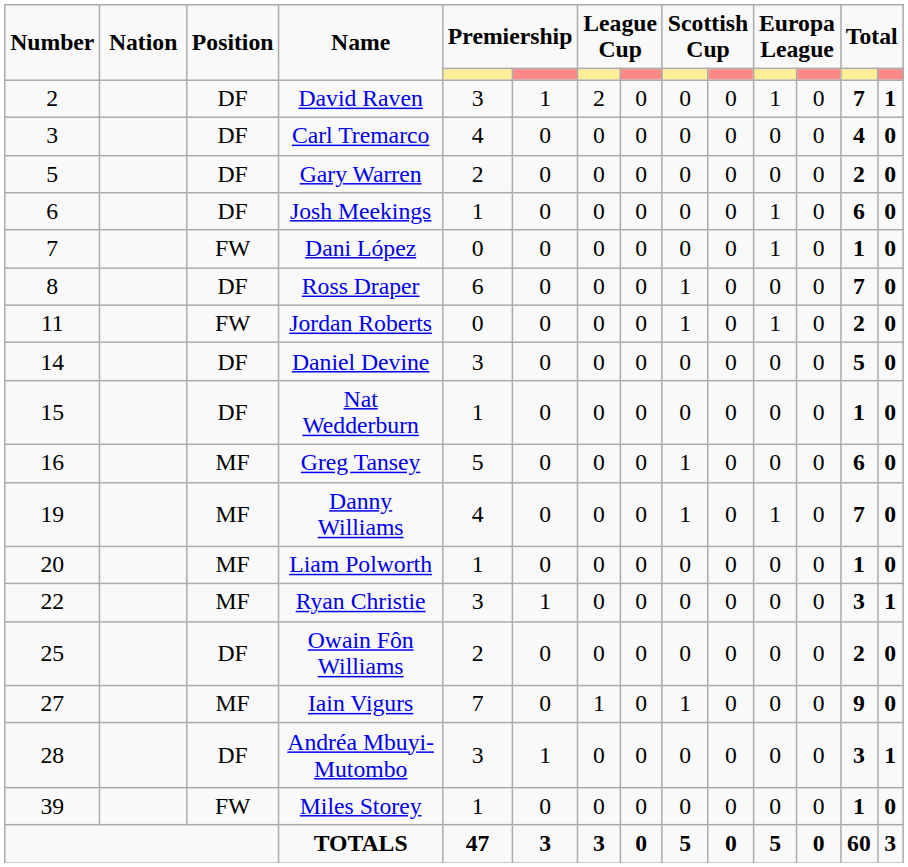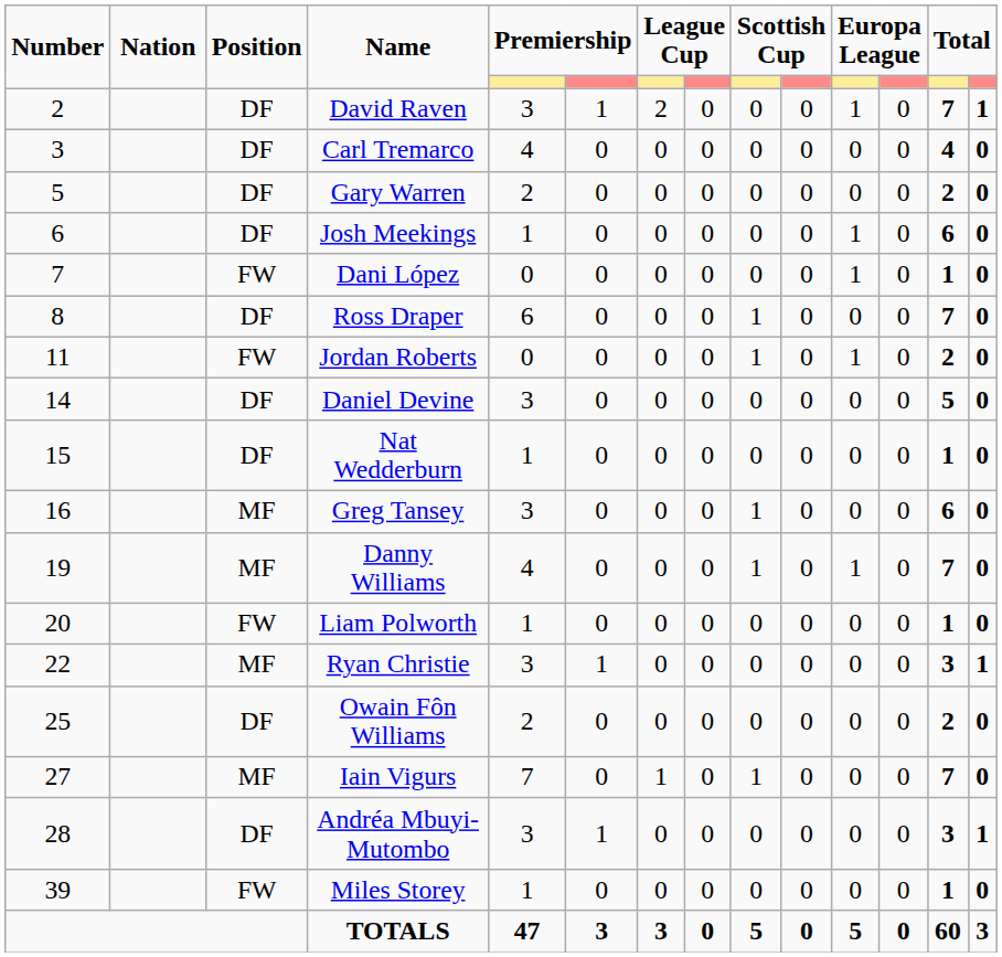Greg Tansey | column 5: 5 -> 3
Liam Polworth | Position: MF -> FW
Iain Vigurs | column 13: 9 -> 7
